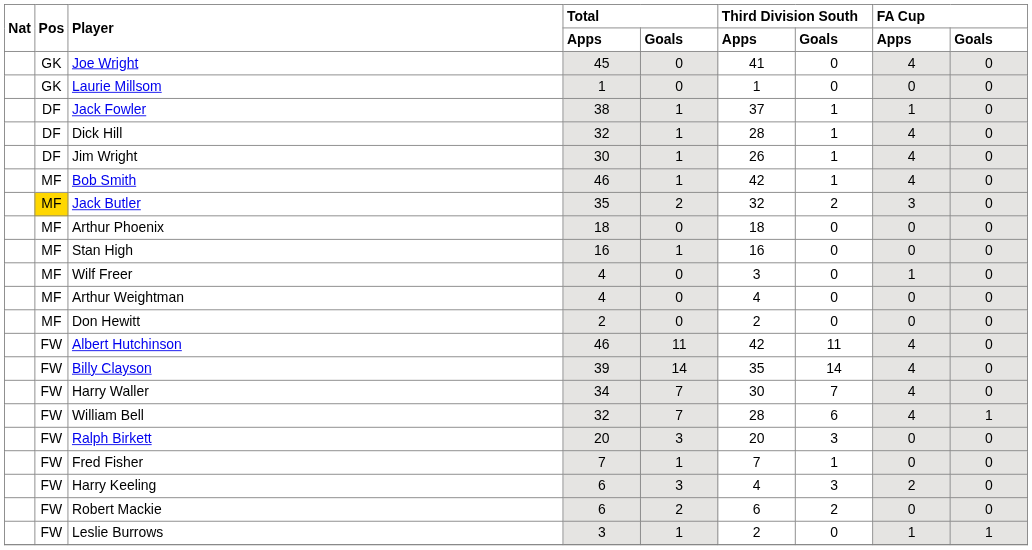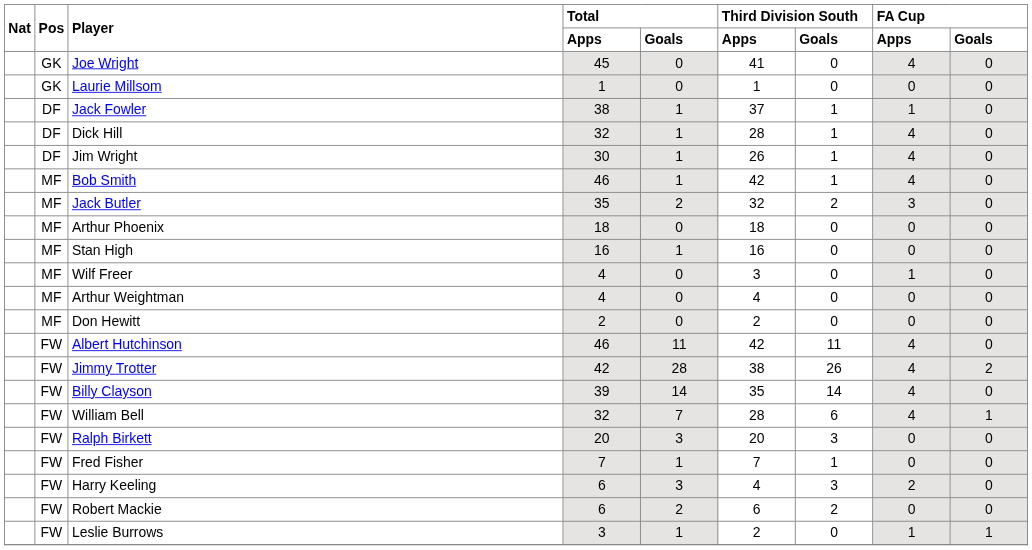Jack Butler | Pos: gold background -> no background
+ row: FW | Jimmy Trotter | 42 | 28 | 38 | 26 | 4 | 2
- row: FW | Harry Waller | 34 | 7 | 30 | 7 | 4 | 0
